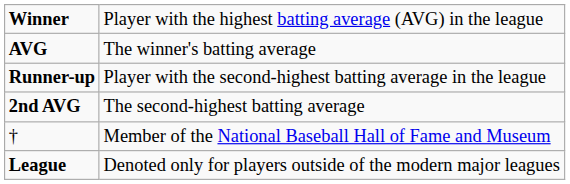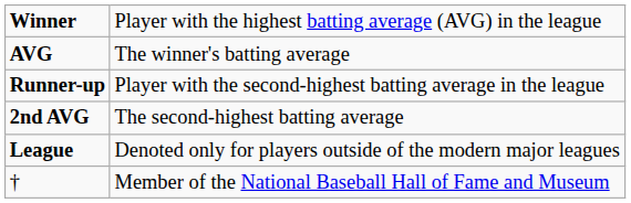rows swapped: League <-> †
